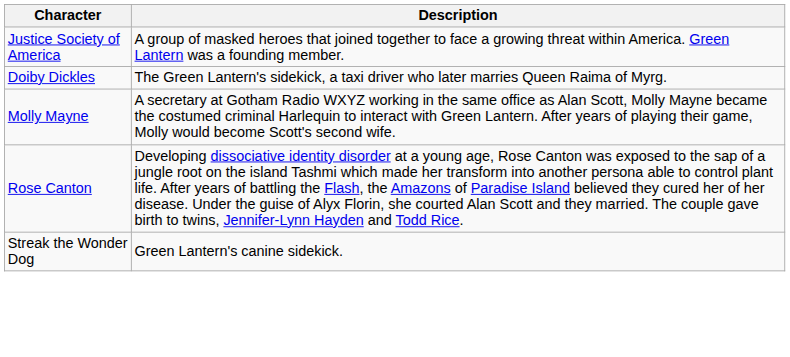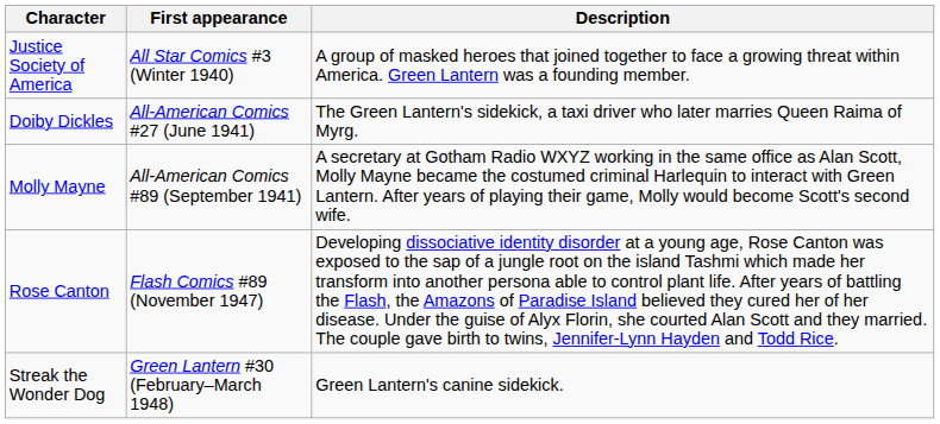+ column: First appearance | All Star Comics #3 (Winter 1940) | All-American Comics #27 (June 1941) | All-American Comics #89 (September 1941) | Flash Comics #89 (November 1947) | Green Lantern #30 (February–March 1948)
